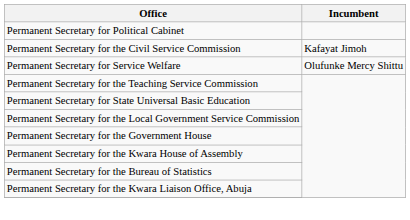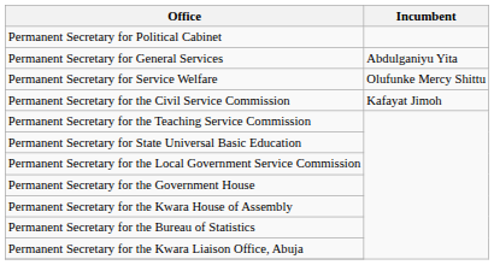+ row: Permanent Secretary for General Services | Abdulganiyu Yita
rows swapped: Permanent Secretary for Service Welfare <-> Permanent Secretary for the Civil Service Commission
